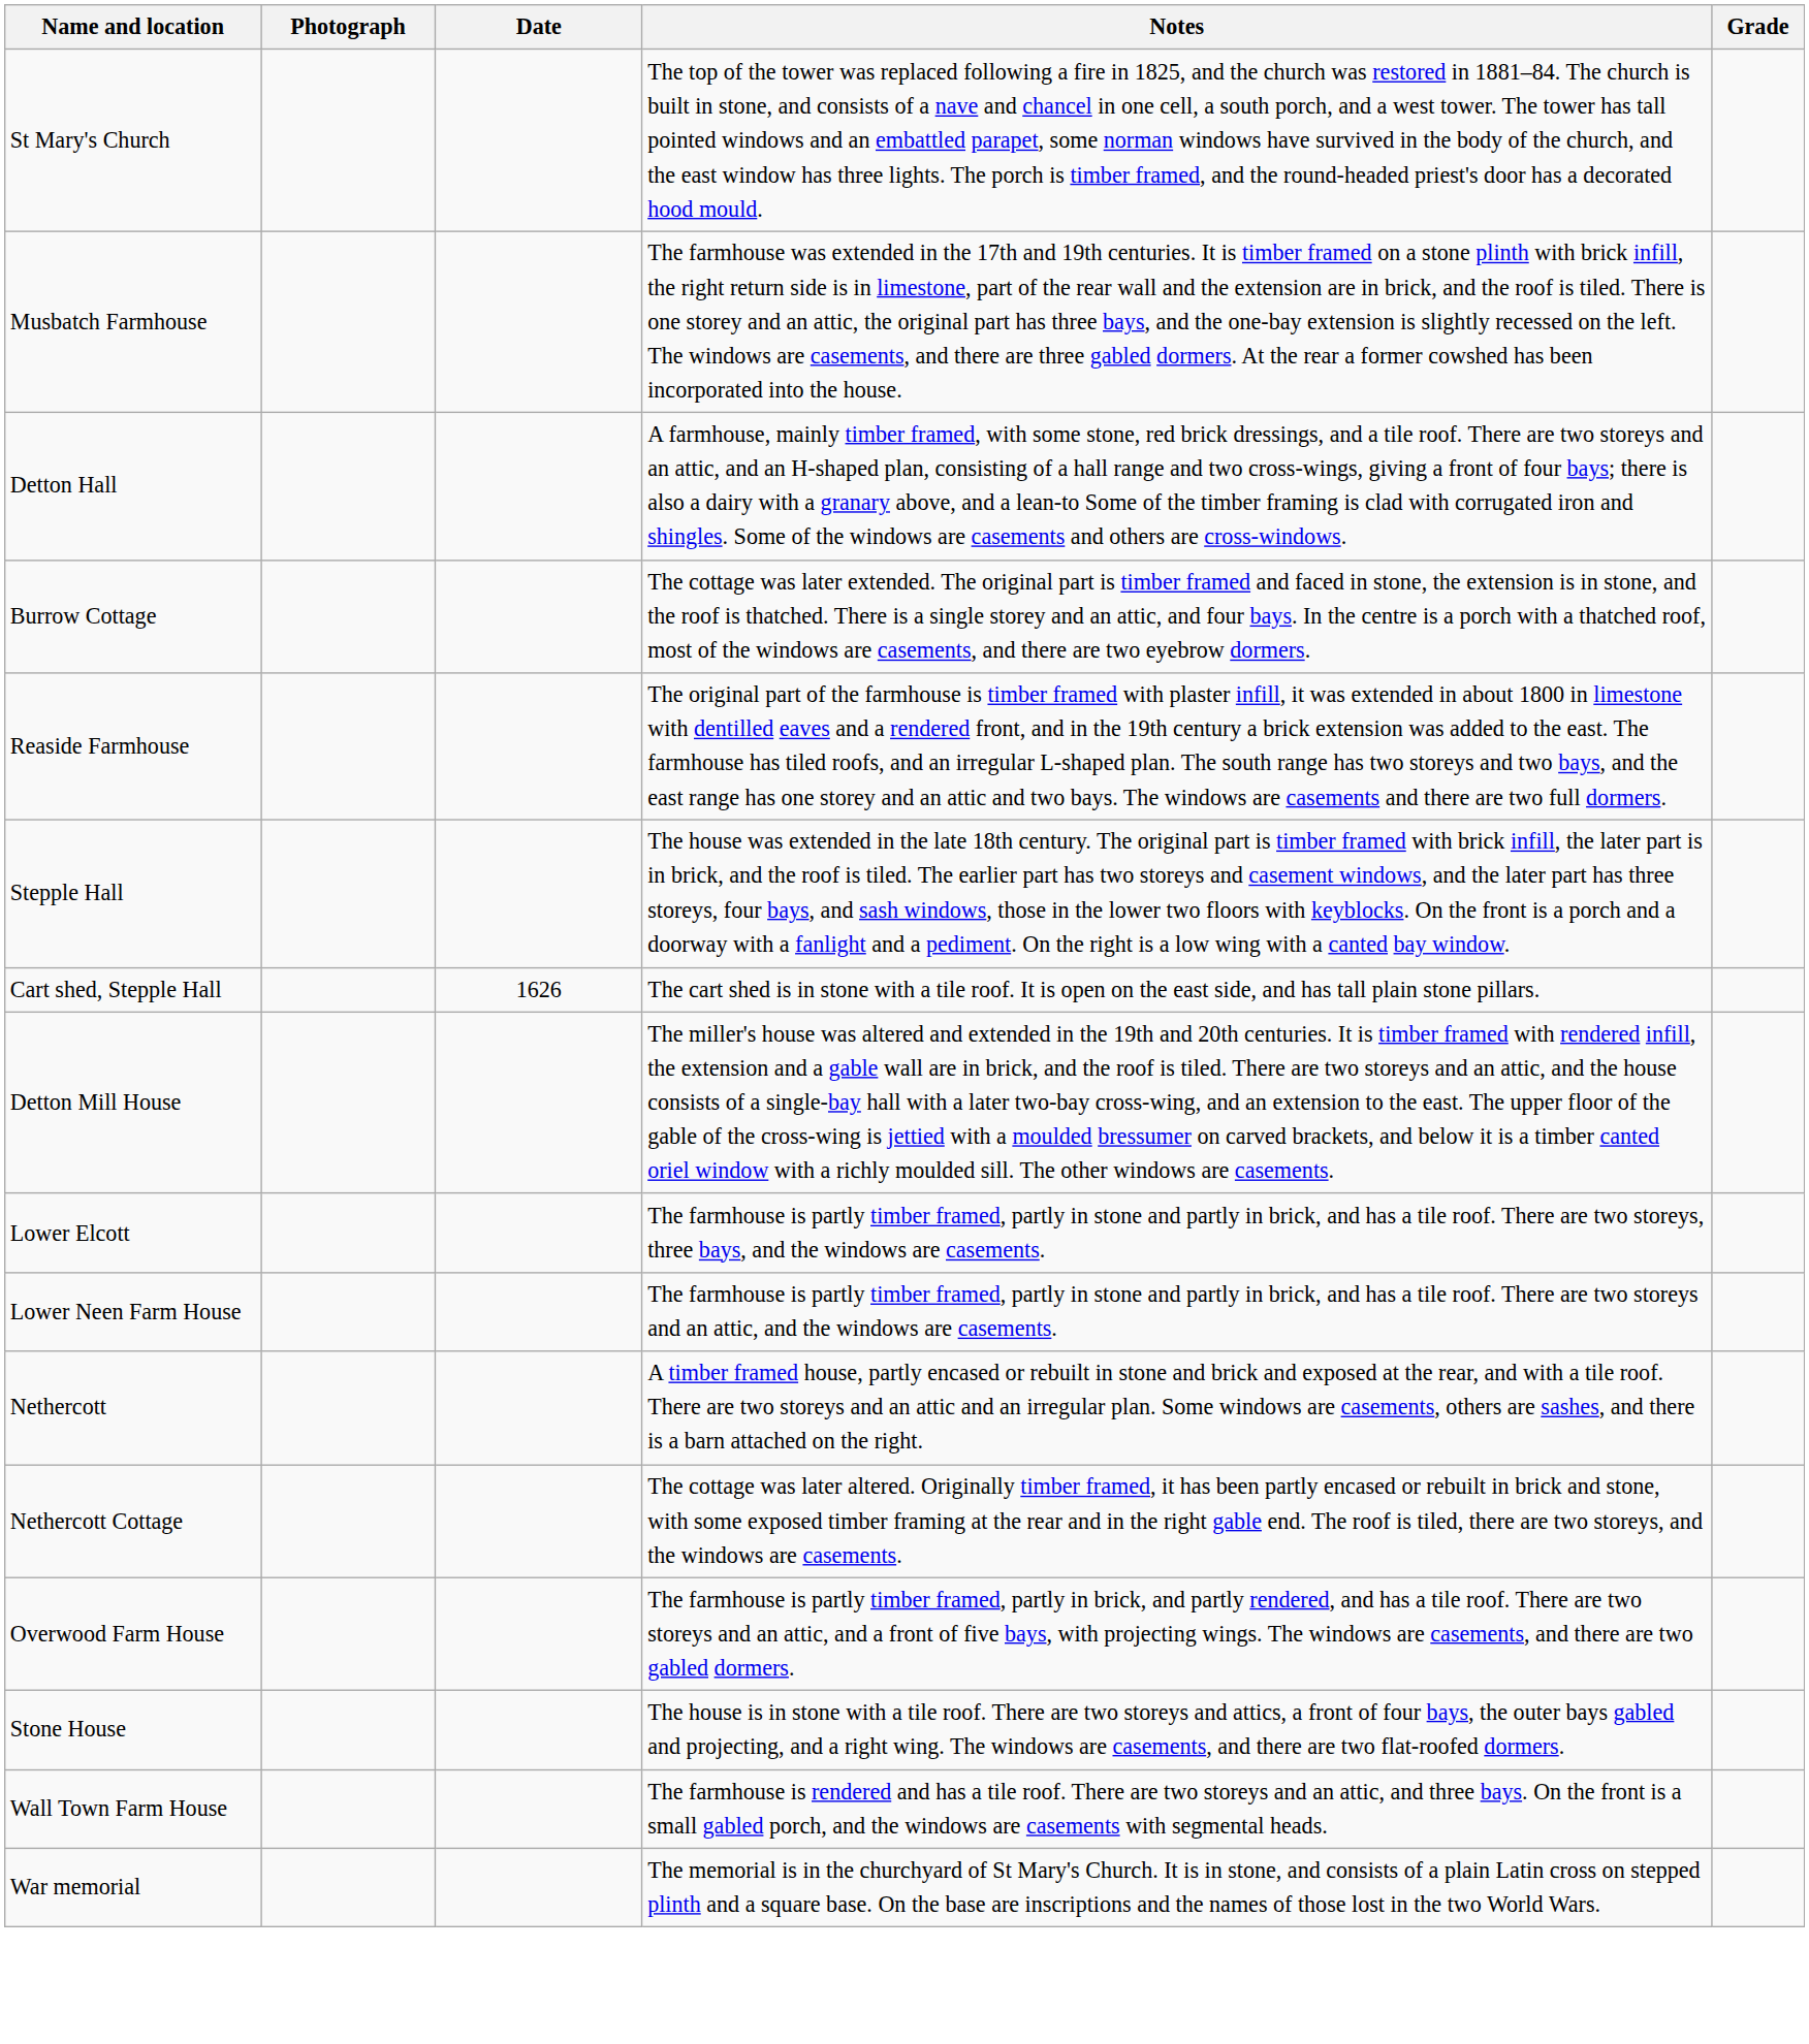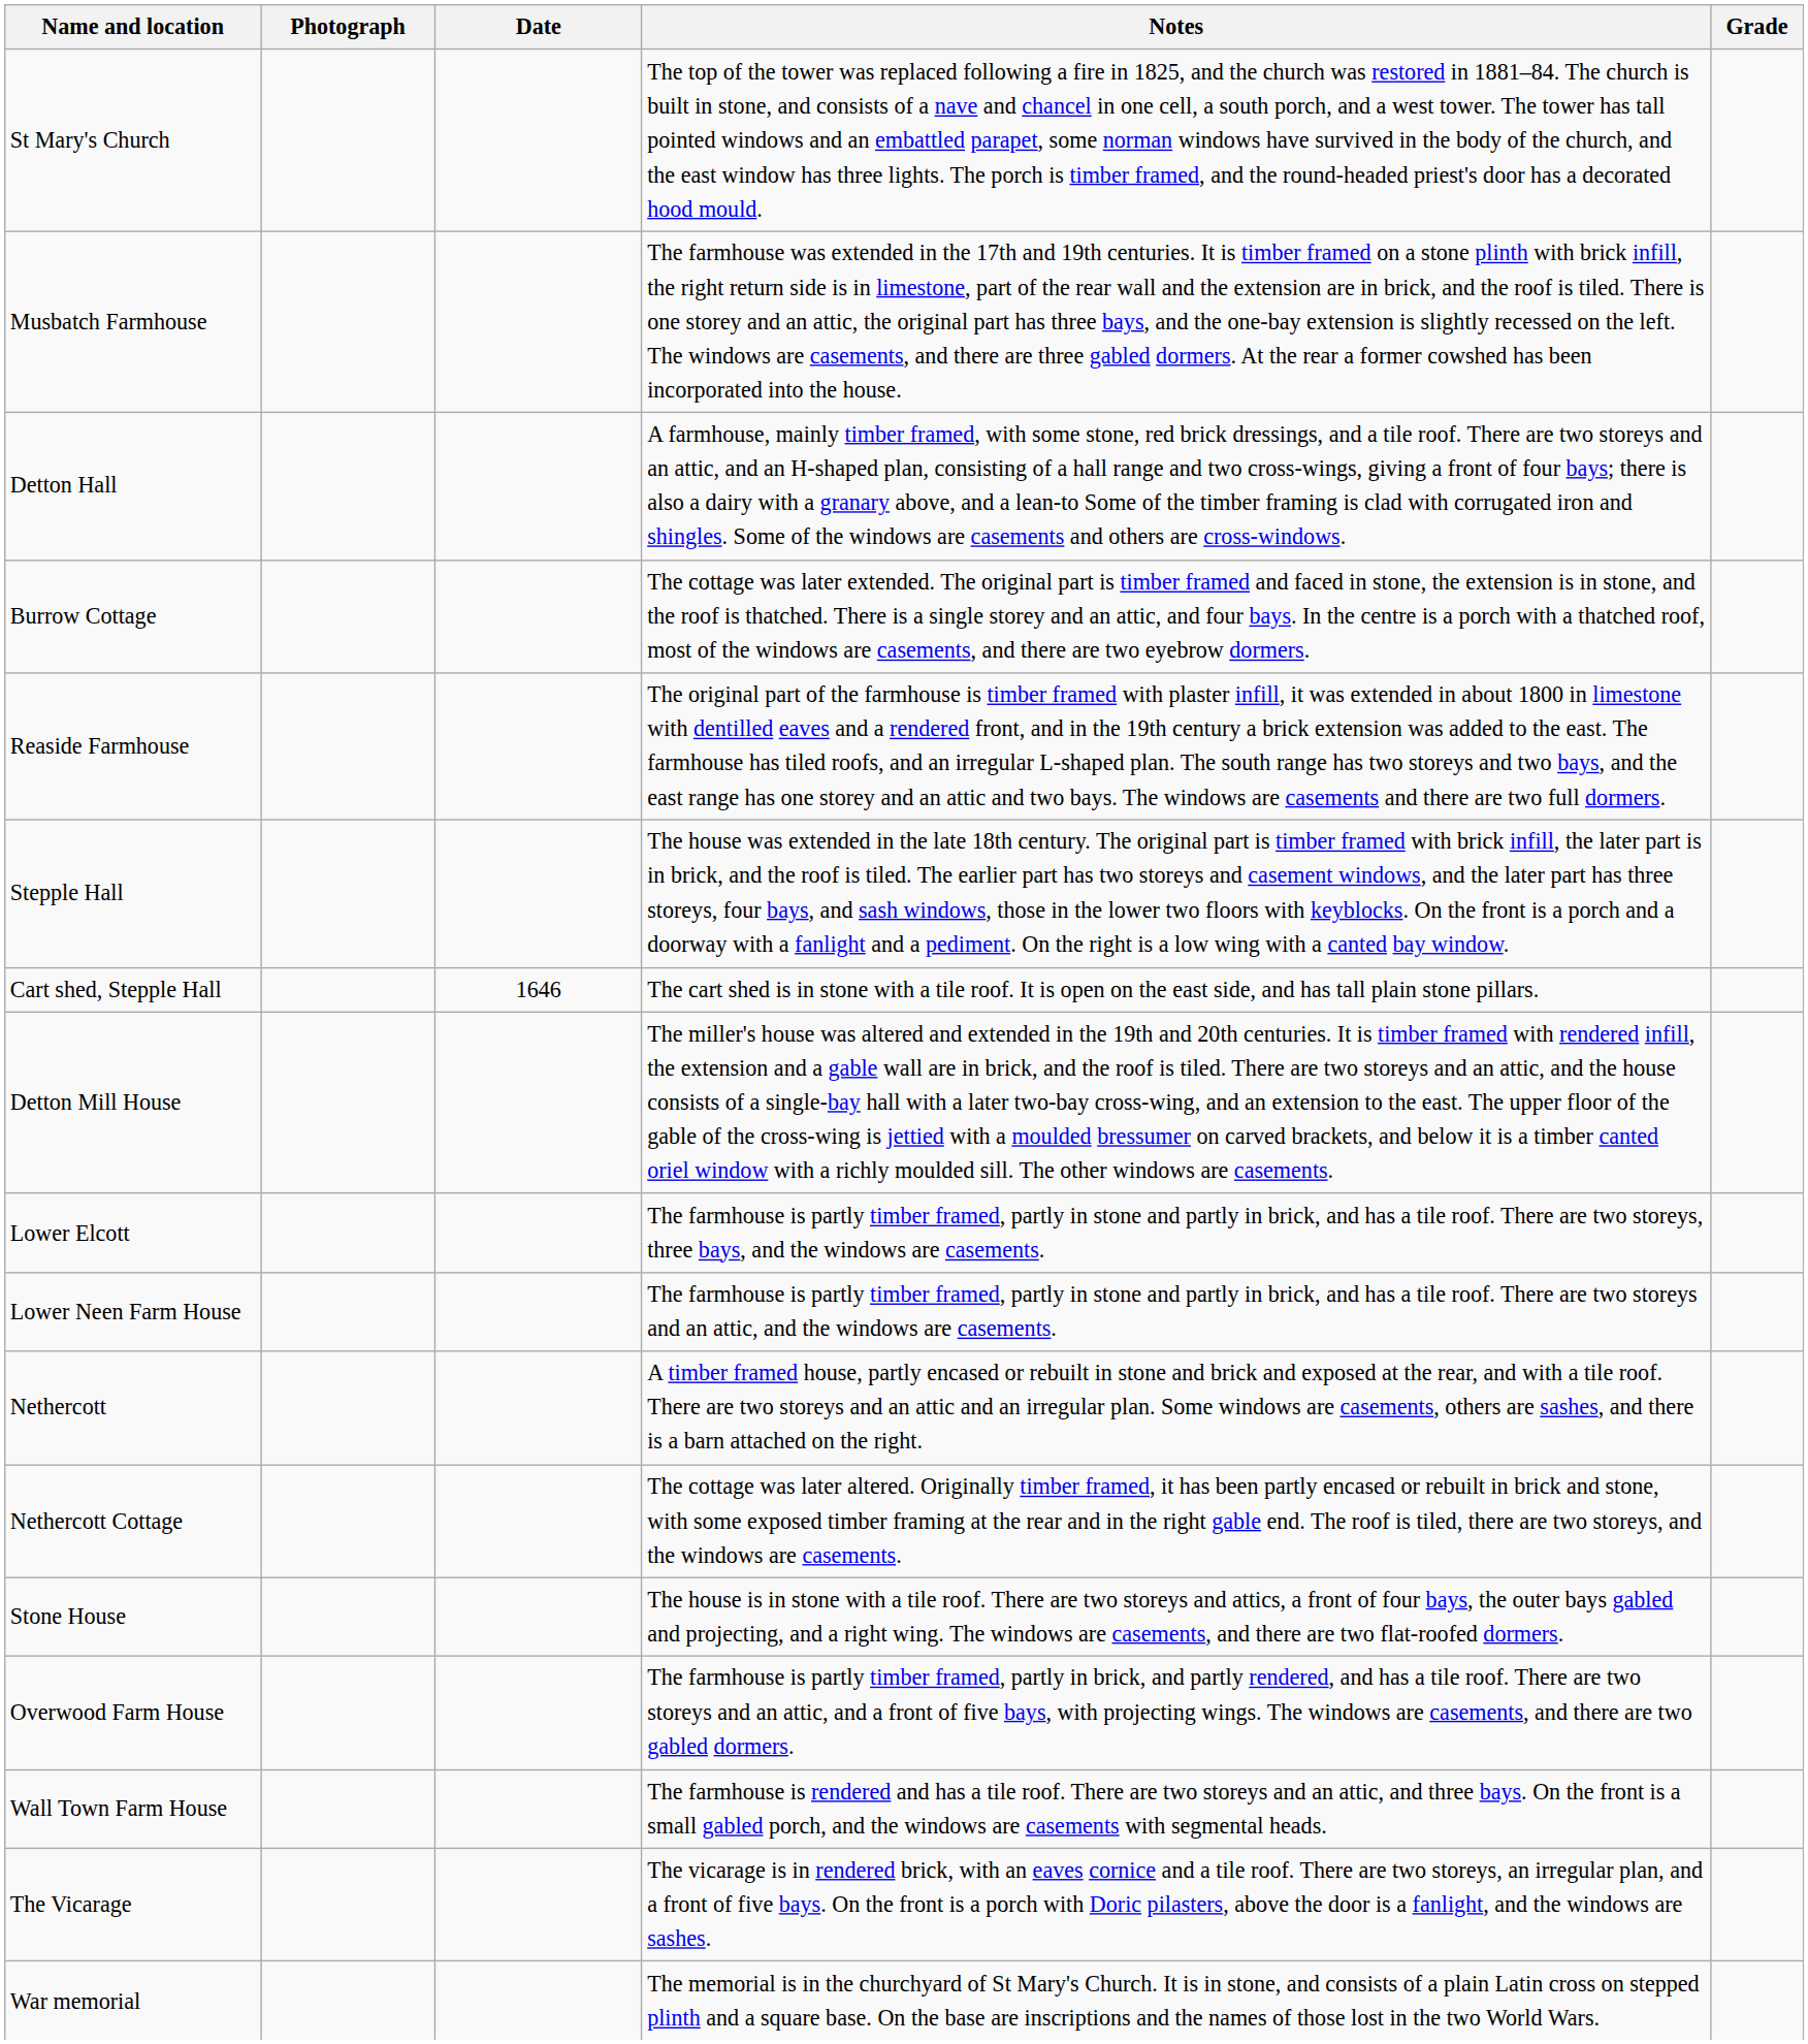Cart shed, Stepple Hall | Date: 1626 -> 1646
rows swapped: Overwood Farm House <-> Stone House
+ row: The Vicarage | The vicarage is in rendered brick, with an eaves cornice and a tile roof. There are two storeys, an irregular plan, and a front of five bays. On the front is a porch with Doric pilasters, above the door is a fanlight, and the windows are sashes.
